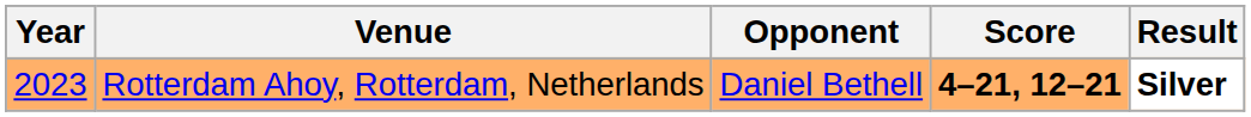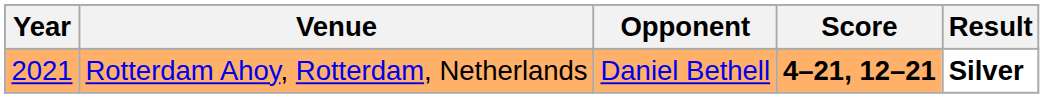Rotterdam Ahoy, Rotterdam, Netherlands | Year: 2023 -> 2021
